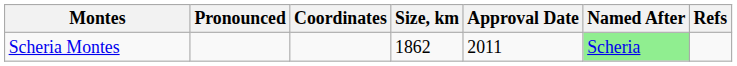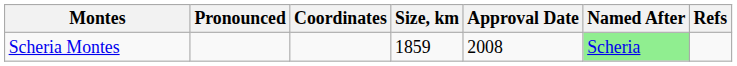Scheria Montes | Size, km: 1862 -> 1859
Scheria Montes | Approval Date: 2011 -> 2008
